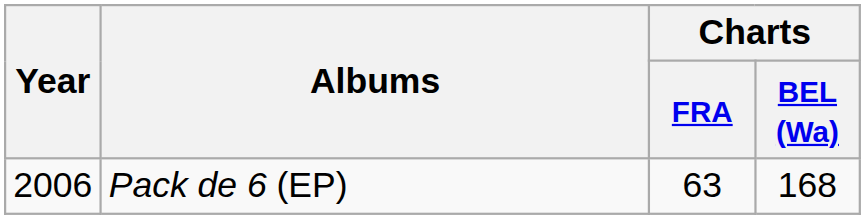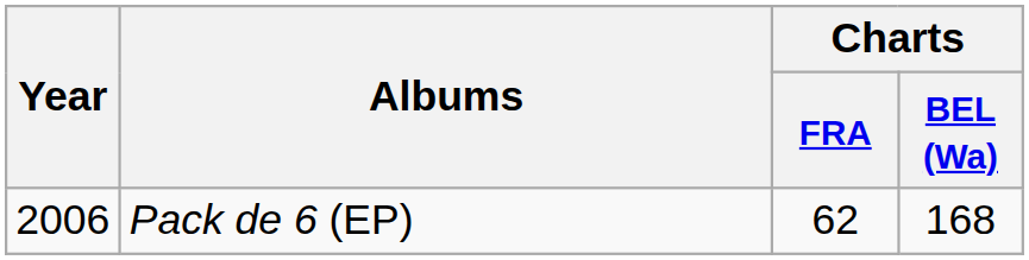Pack de 6 (EP) | Charts / FRA: 63 -> 62
